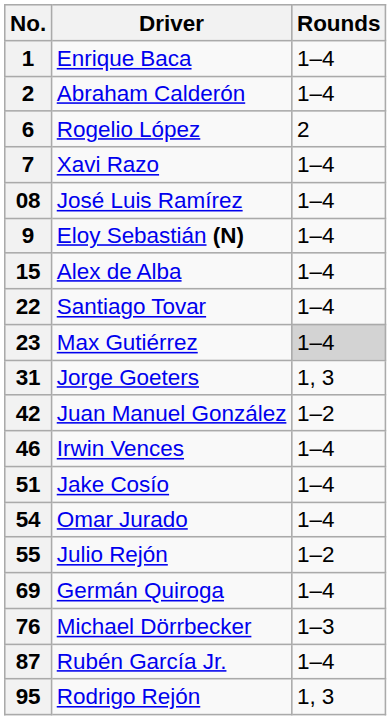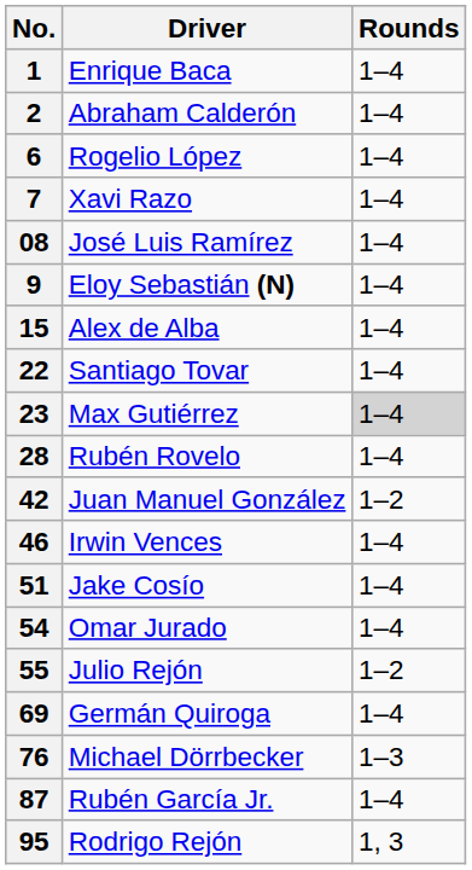Rogelio López | Rounds: 2 -> 1–4
+ row: 28 | Rubén Rovelo | 1–4
- row: 31 | Jorge Goeters | 1, 3
